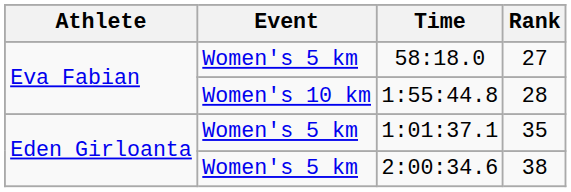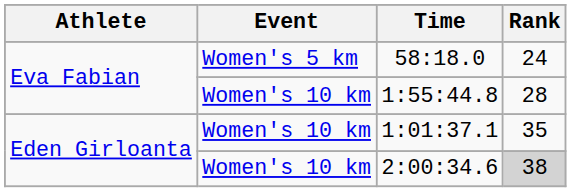58:18.0 | Rank: 27 -> 24
1:01:37.1 | Event: Women's 5 km -> Women's 10 km
2:00:34.6 | Event: Women's 5 km -> Women's 10 km
2:00:34.6 | Rank: no background -> lightgrey background
